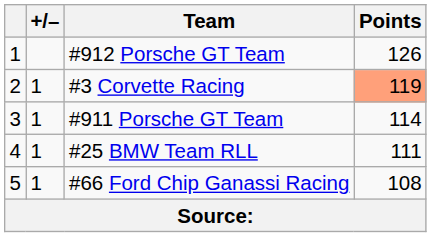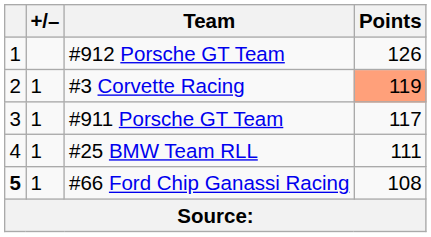#911 Porsche GT Team | Points: 114 -> 117
#66 Ford Chip Ganassi Racing | column 1: normal -> bold
